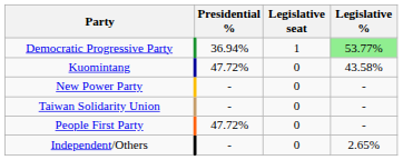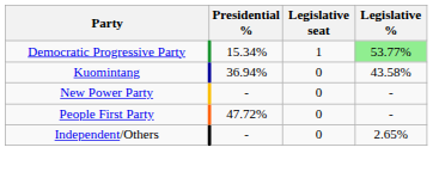Democratic Progressive Party | Presidential %: 36.94% -> 15.34%
Kuomintang | Presidential %: 47.72% -> 36.94%
- row: Taiwan Solidarity Union | - | 0 | -
